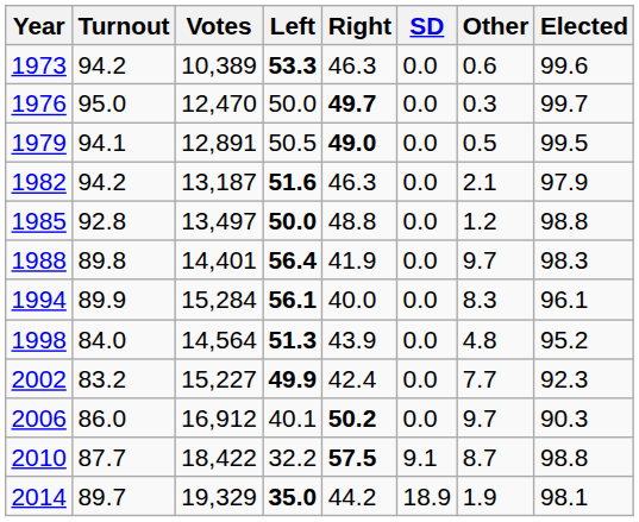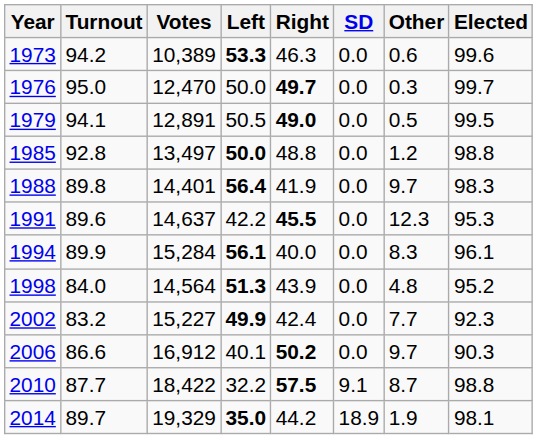- row: 1982 | 94.2 | 13,187 | 51.6 | 46.3 | 0.0 | 2.1 | 97.9
+ row: 1991 | 89.6 | 14,637 | 42.2 | 45.5 | 0.0 | 12.3 | 95.3
2006 | Turnout: 86.0 -> 86.6
